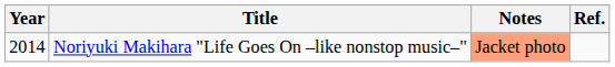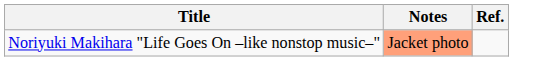- column: Year | 2014
